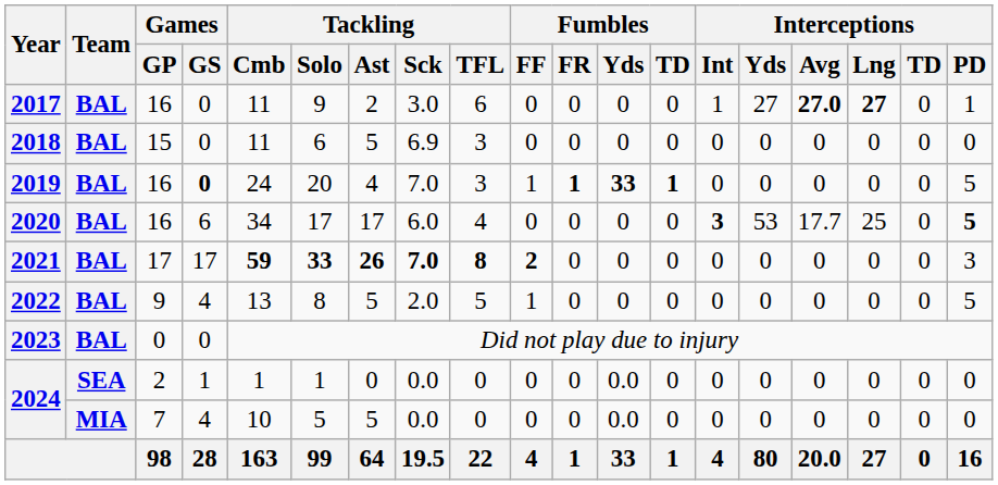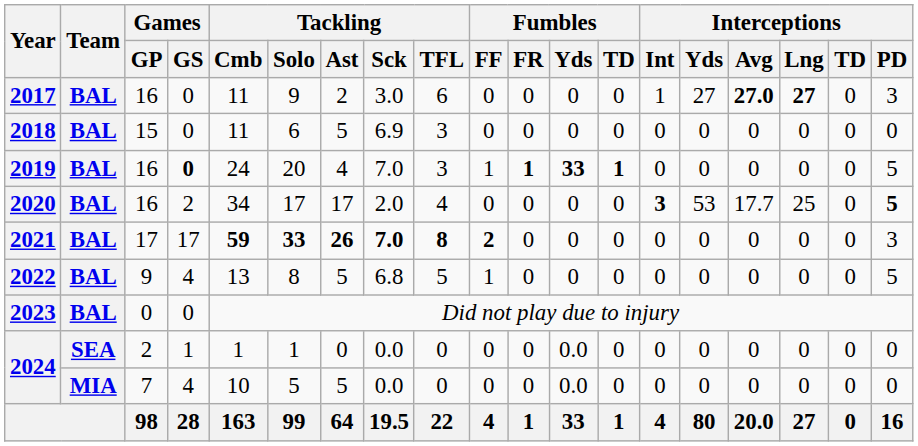2017 | Interceptions / PD: 1 -> 3
2020 | Games / GS: 6 -> 2
2020 | Tackling / Sck: 6.0 -> 2.0
2022 | Tackling / Sck: 2.0 -> 6.8
